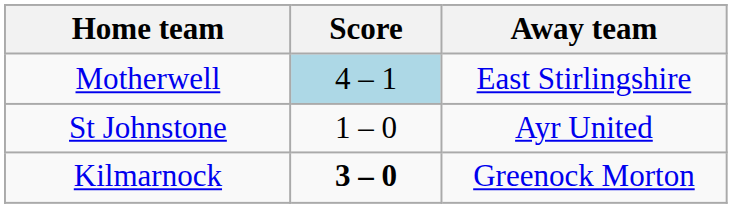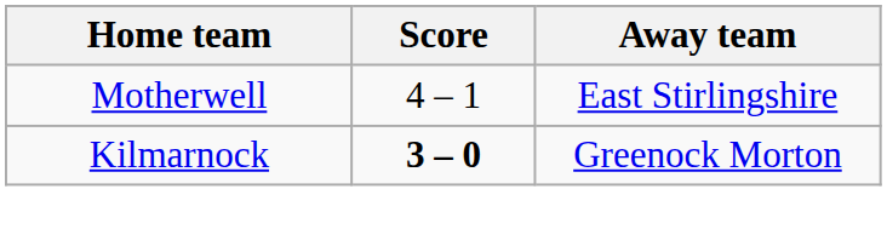Motherwell | Score: lightblue background -> no background
- row: St Johnstone | 1 – 0 | Ayr United
